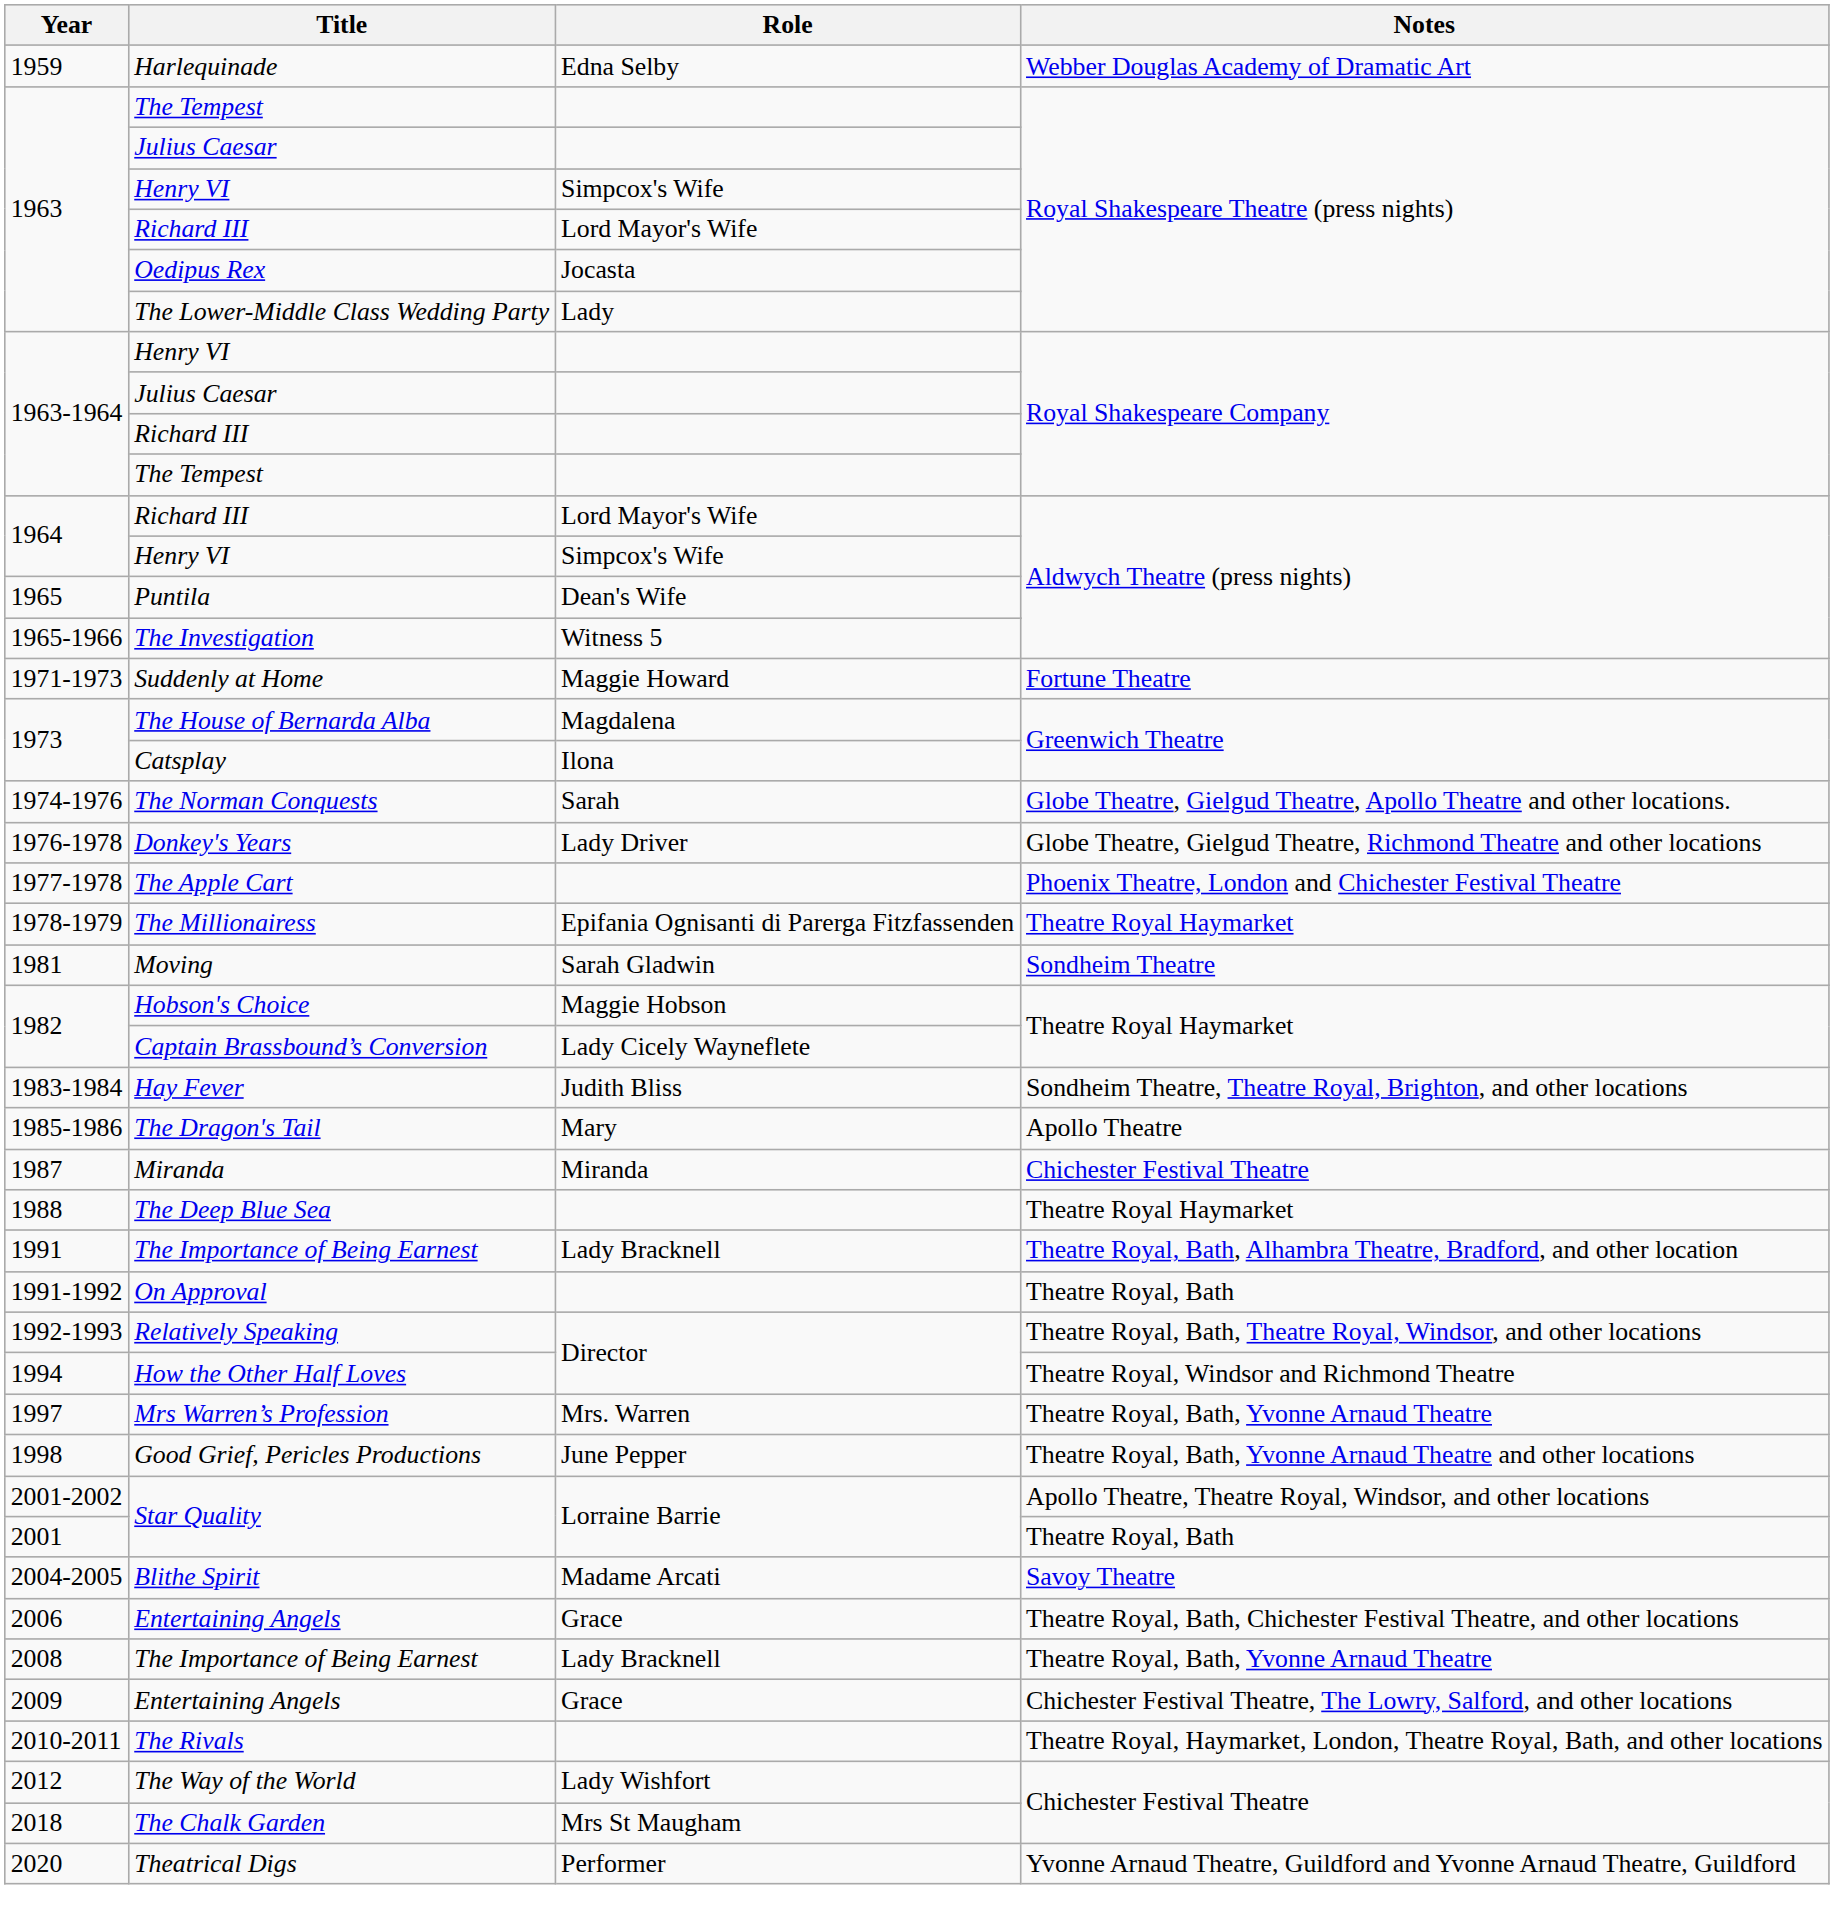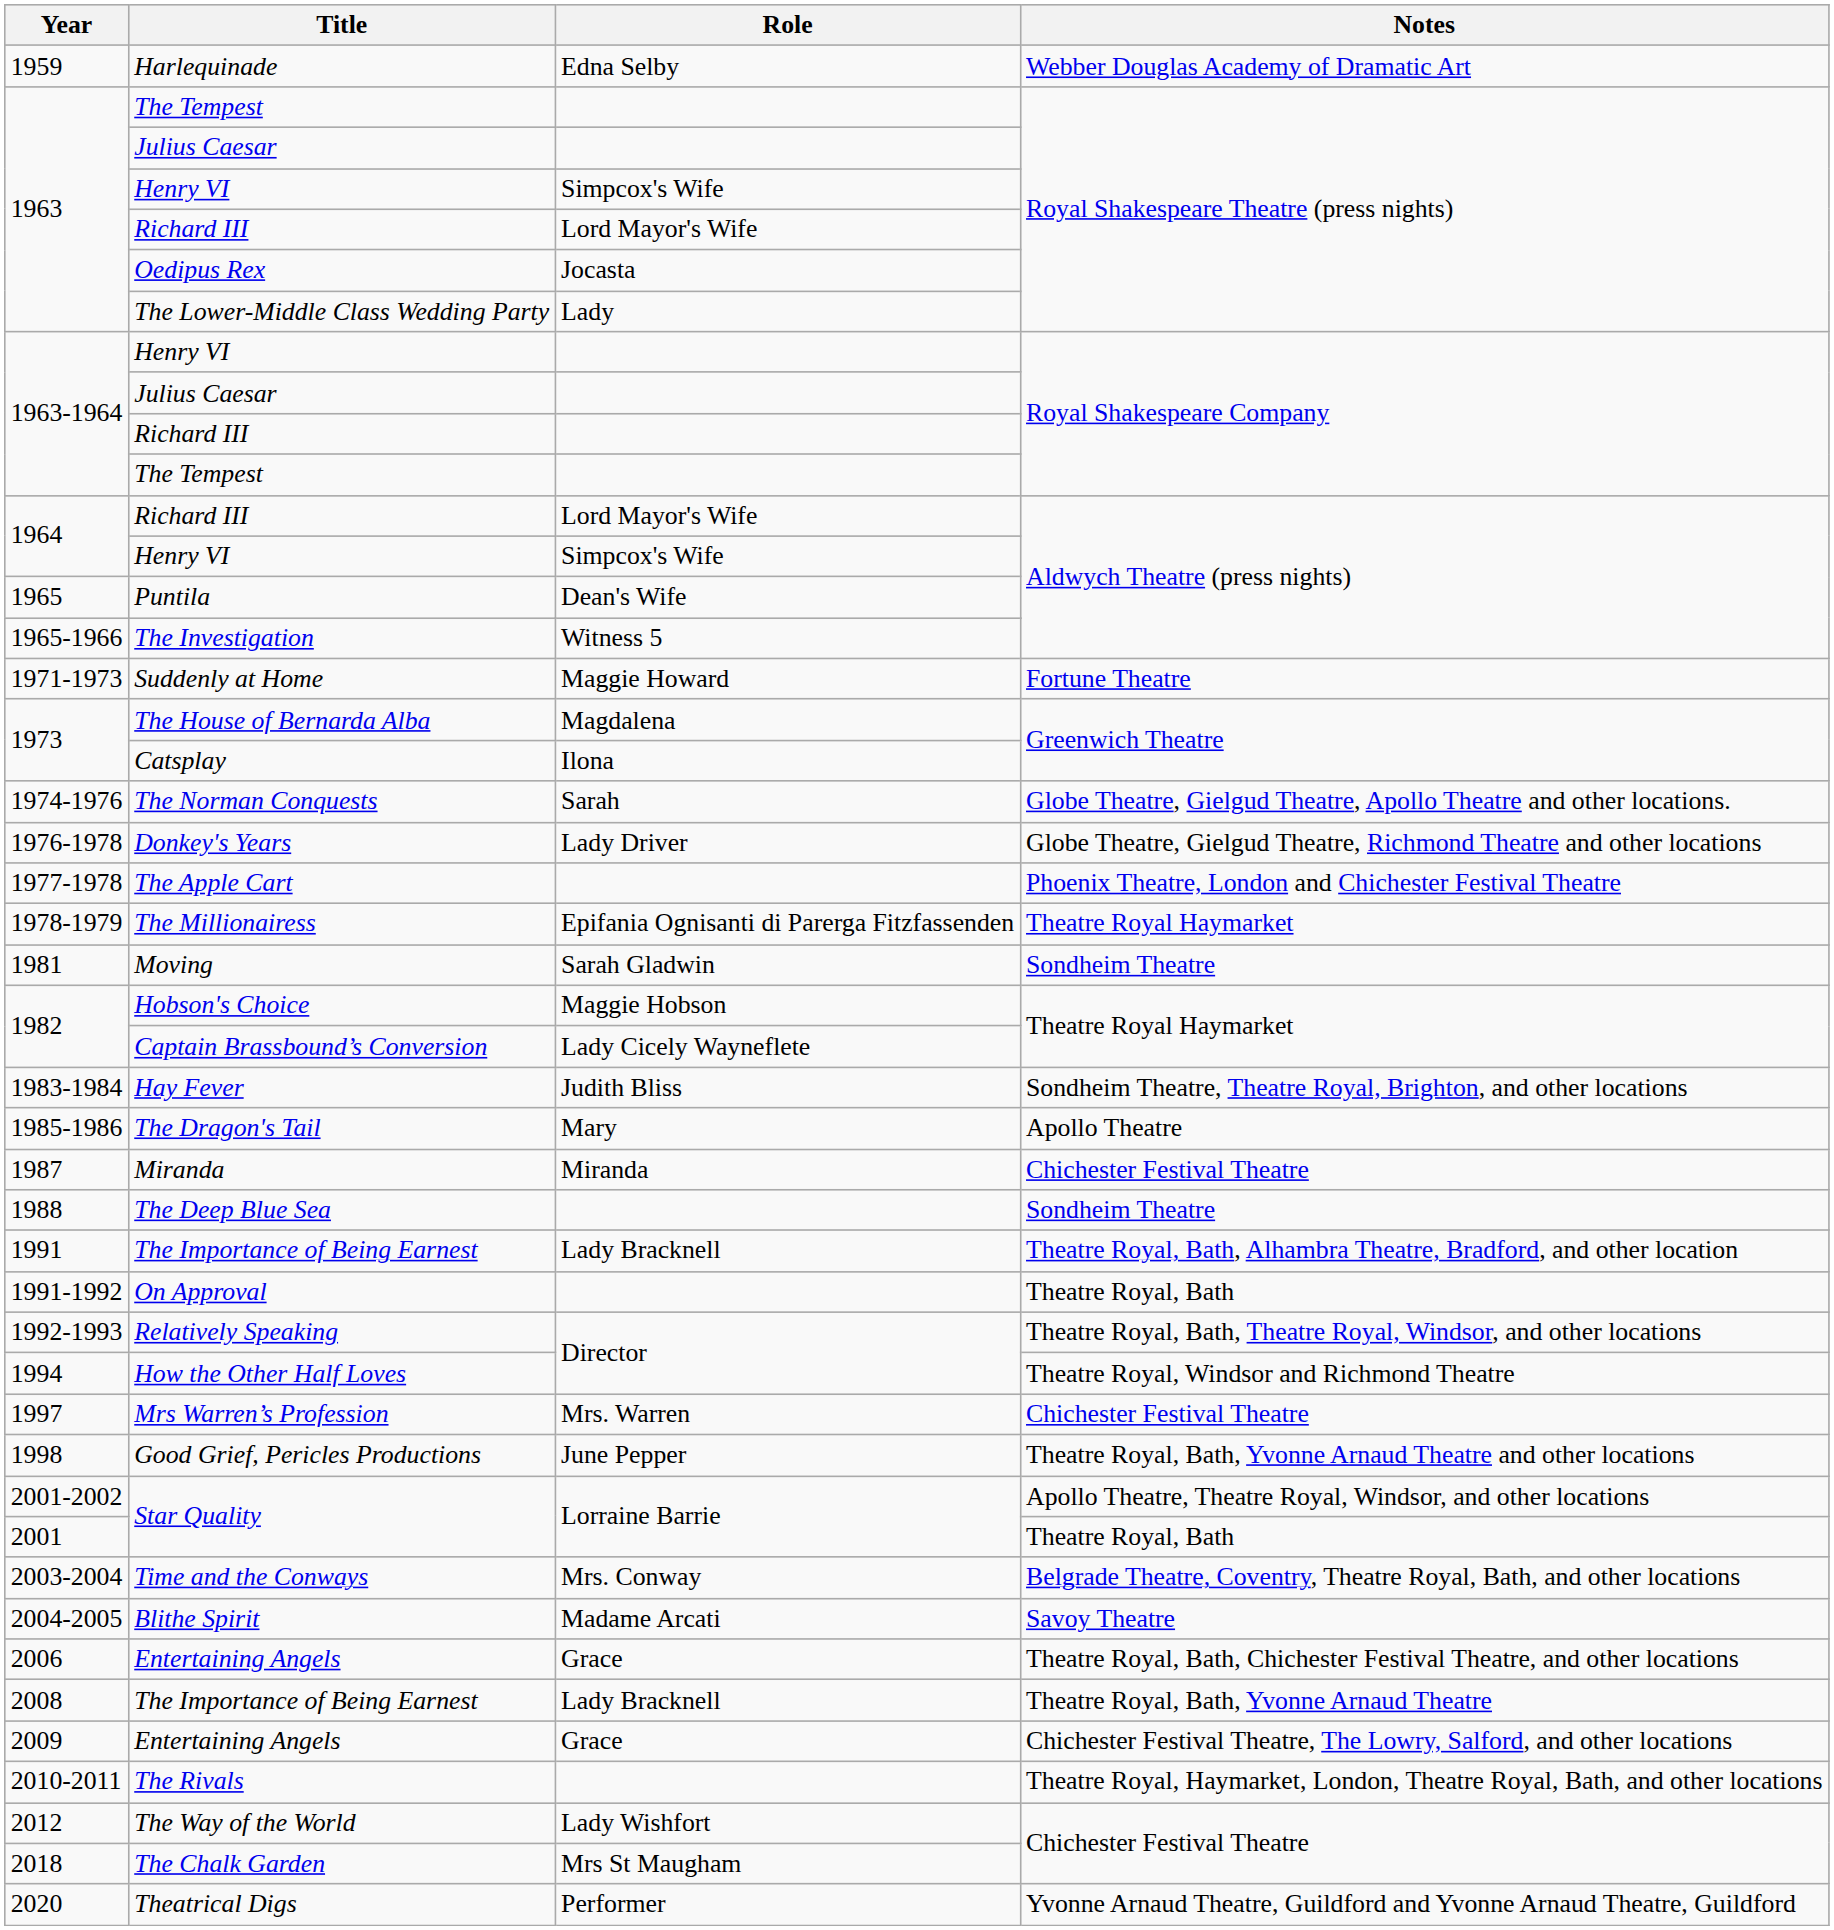The Deep Blue Sea | Notes: Theatre Royal Haymarket -> Sondheim Theatre
Mrs Warren’s Profession | Notes: Theatre Royal, Bath, Yvonne Arnaud Theatre -> Chichester Festival Theatre
+ row: 2003-2004 | Time and the Conways | Mrs. Conway | Belgrade Theatre, Coventry, Theatre Royal, Bath, and other locations
